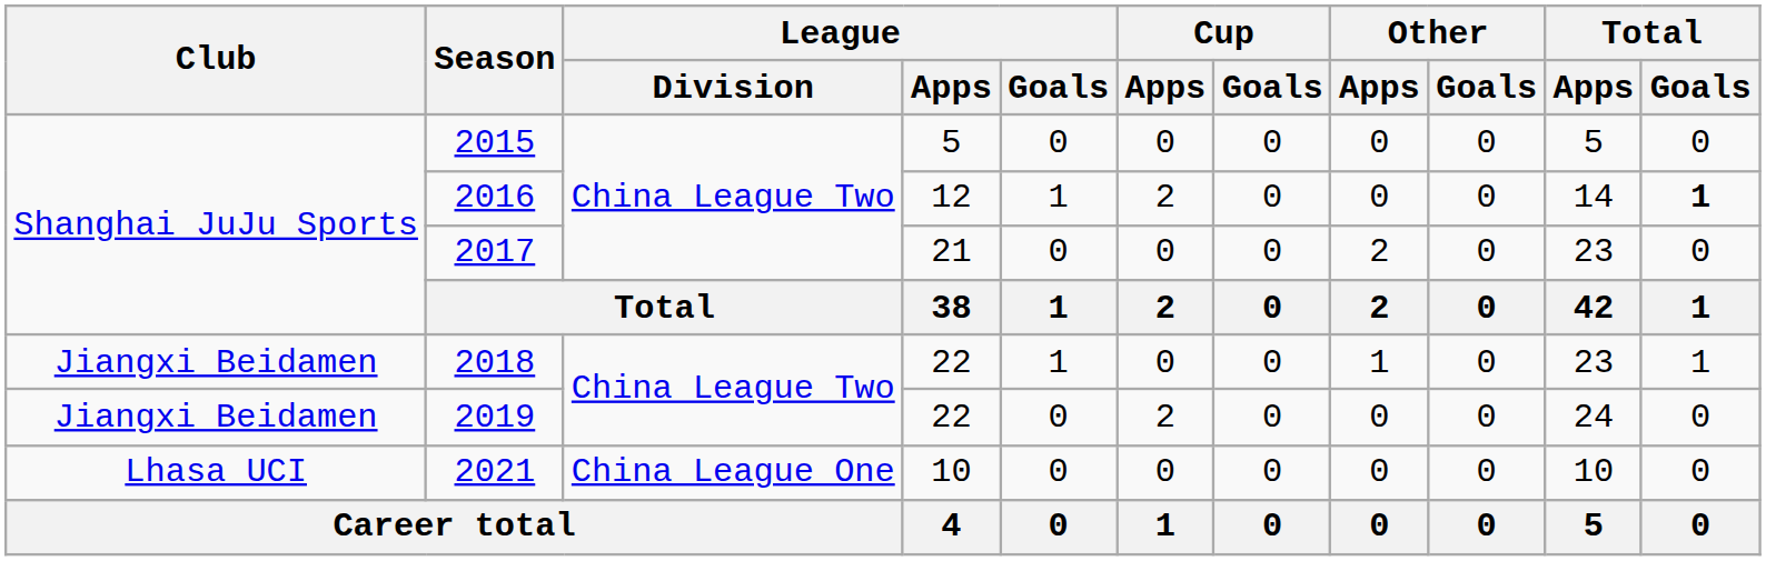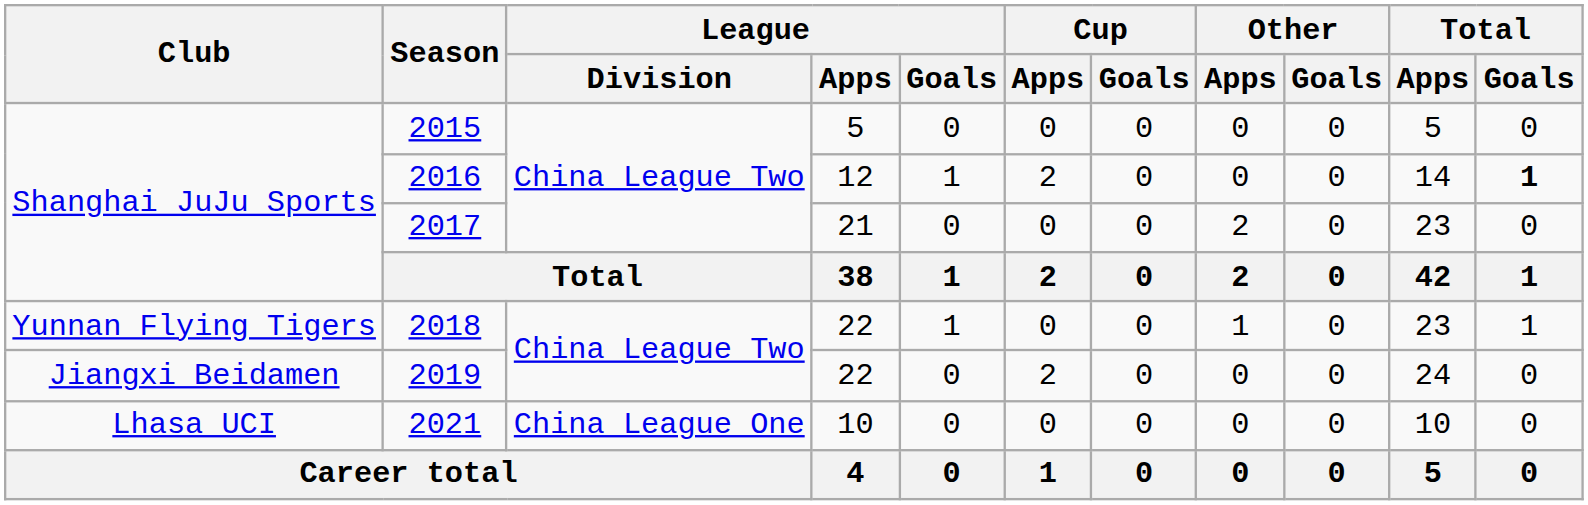2018 | Club: Jiangxi Beidamen -> Yunnan Flying Tigers
